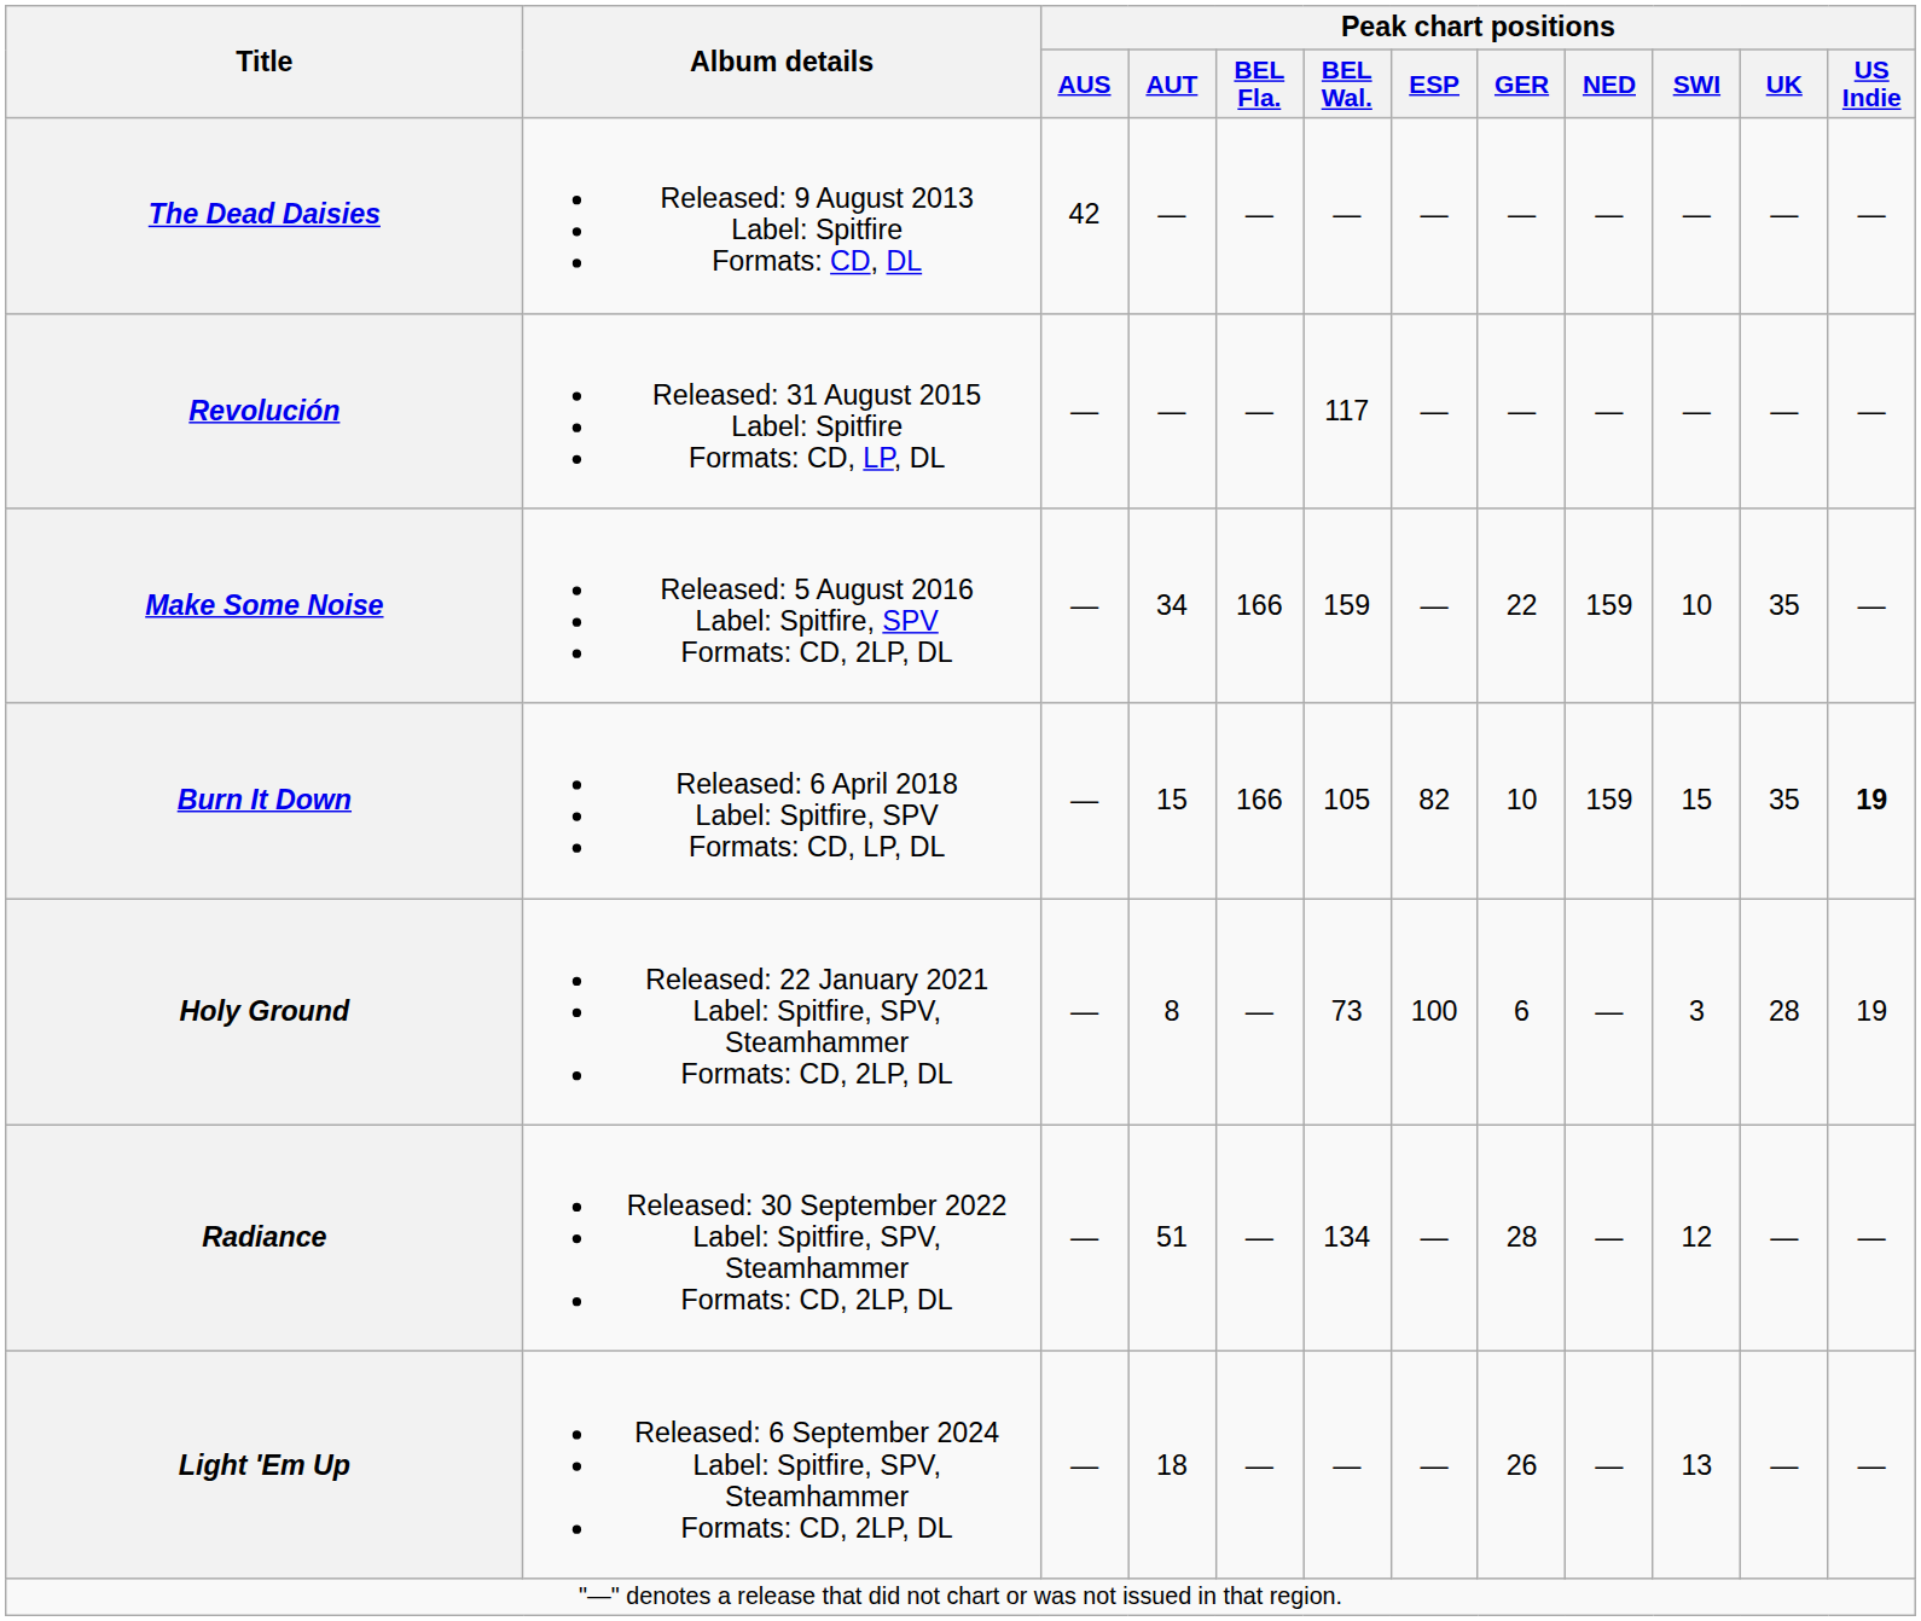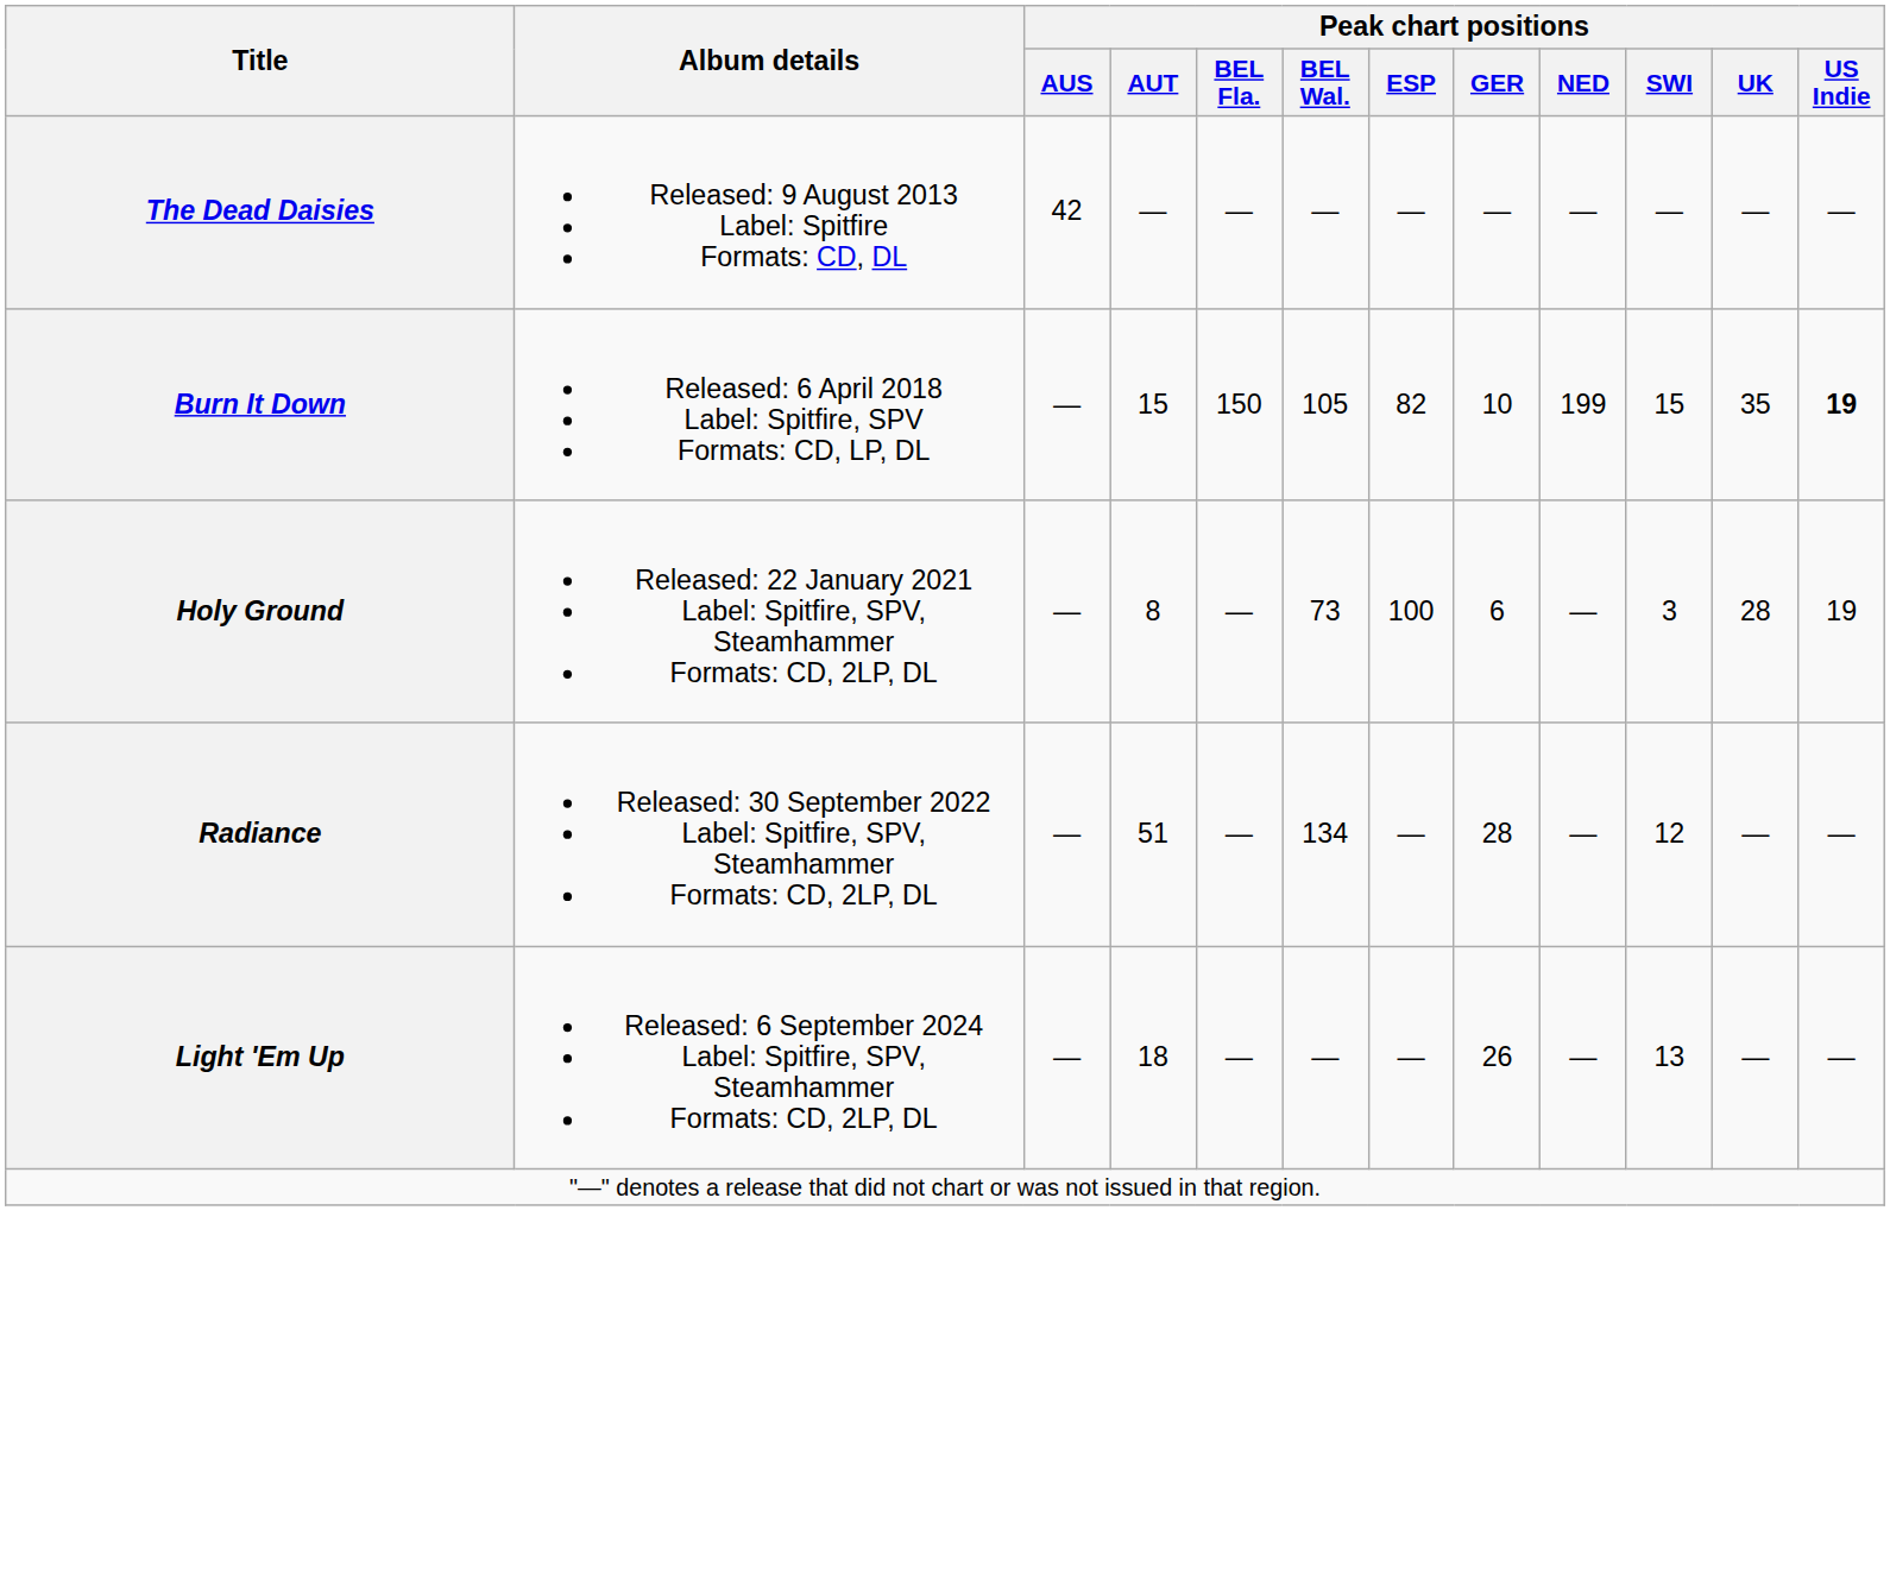- row: Revolución | Released: 31 August 2015 Label: Spitfire Formats: CD, LP, DL | — | — | — | 117 | — | — | — | — | — | —
- row: Make Some Noise | Released: 5 August 2016 Label: Spitfire, SPV Formats: CD, 2LP, DL | — | 34 | 166 | 159 | — | 22 | 159 | 10 | 35 | —
Burn It Down | Peak chart positions / BEL Fla.: 166 -> 150
Burn It Down | Peak chart positions / NED: 159 -> 199
